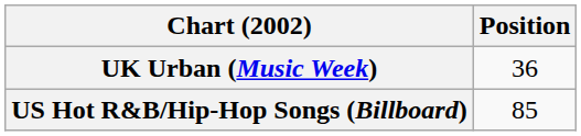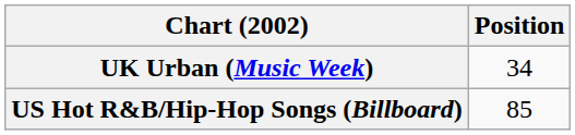UK Urban (Music Week) | Position: 36 -> 34
